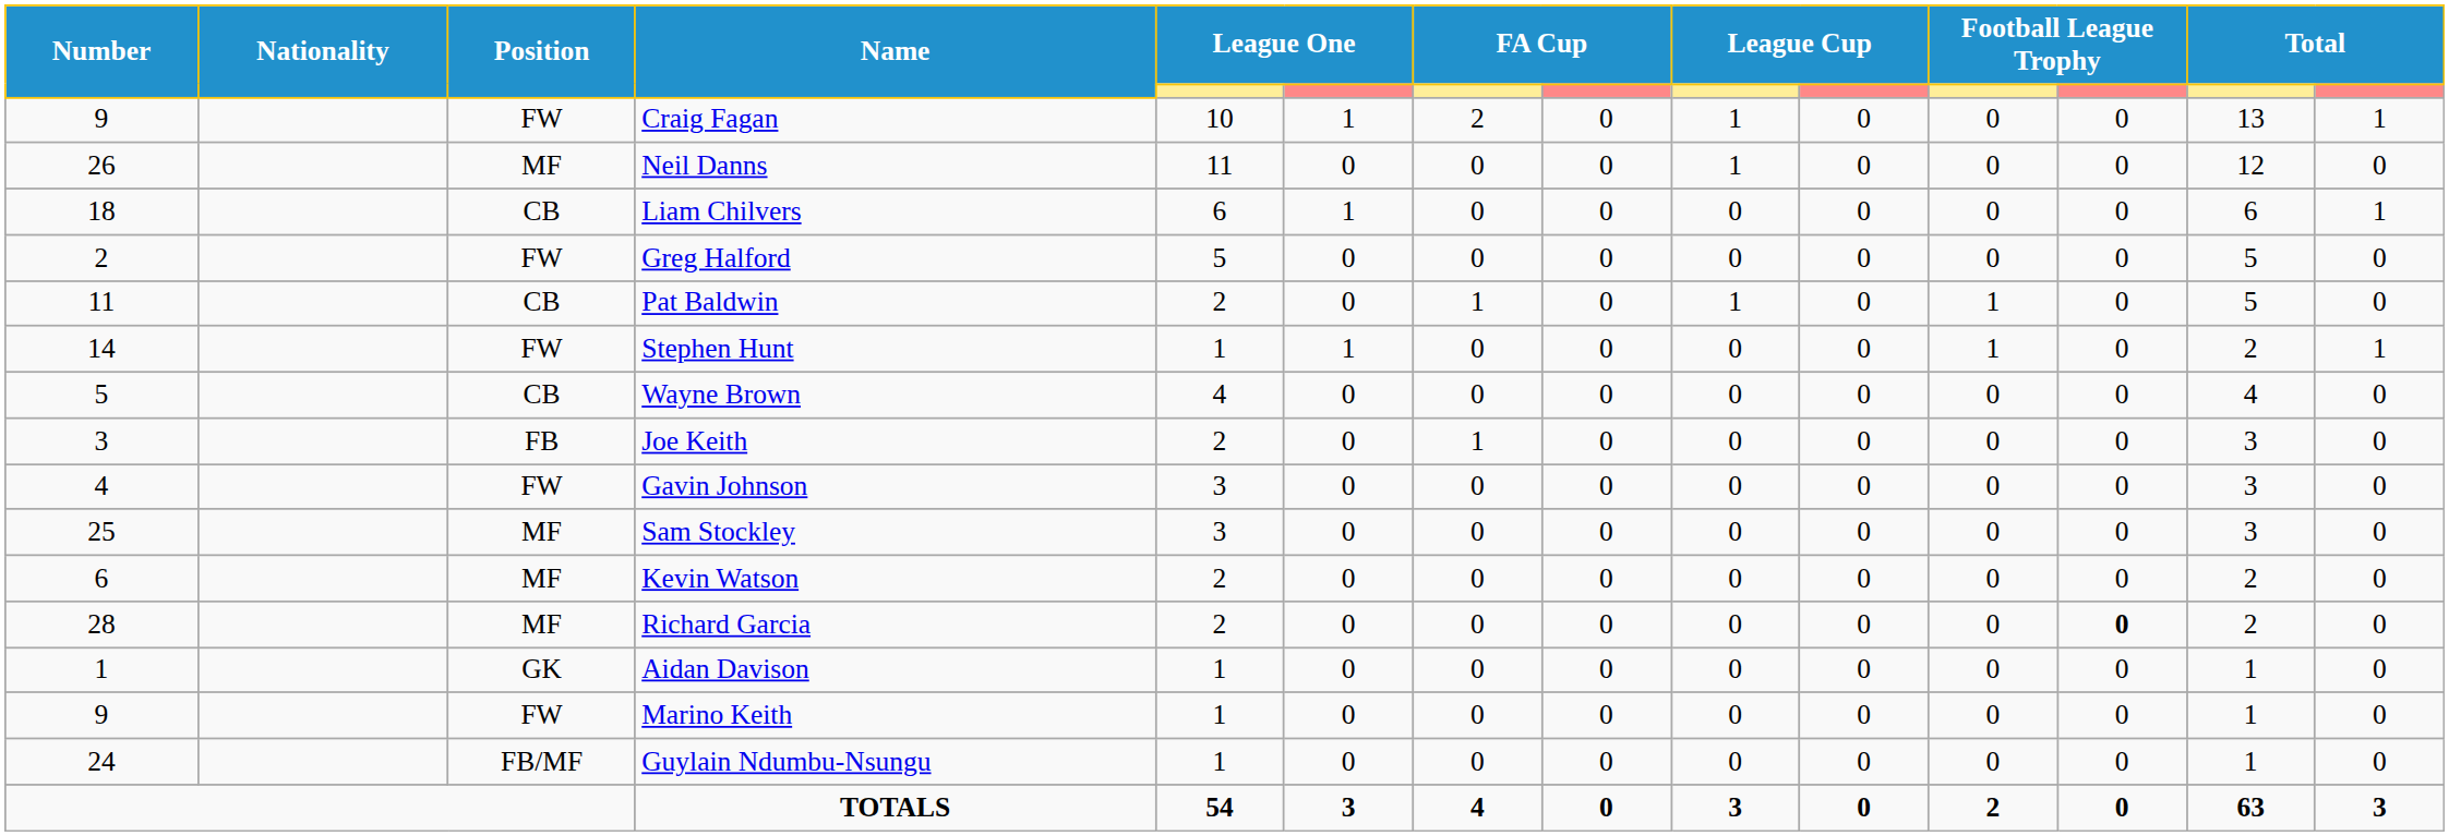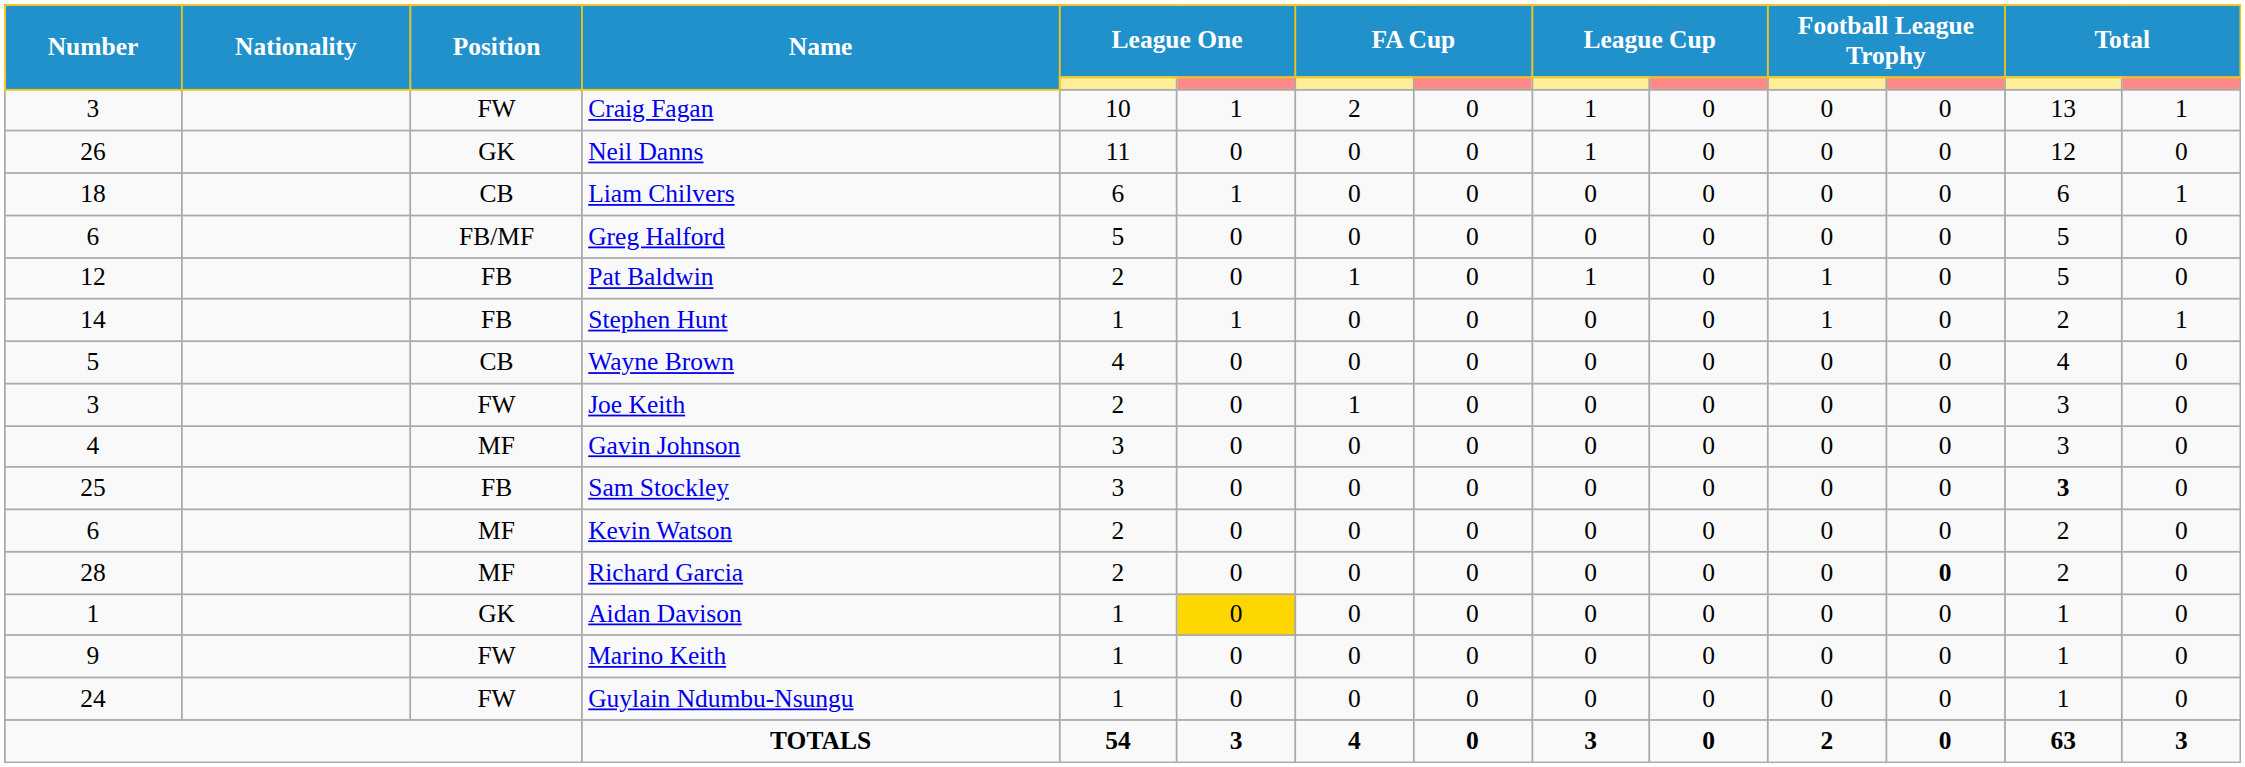Craig Fagan | Number: 9 -> 3
Neil Danns | Position: MF -> GK
Greg Halford | Number: 2 -> 6
Greg Halford | Position: FW -> FB/MF
Pat Baldwin | Number: 11 -> 12
Pat Baldwin | Position: CB -> FB
Stephen Hunt | Position: FW -> FB
Joe Keith | Position: FB -> FW
Gavin Johnson | Position: FW -> MF
Sam Stockley | Position: MF -> FB
Sam Stockley | column 13: normal -> bold
Aidan Davison | column 6: no background -> gold background
Guylain Ndumbu-Nsungu | Position: FB/MF -> FW
